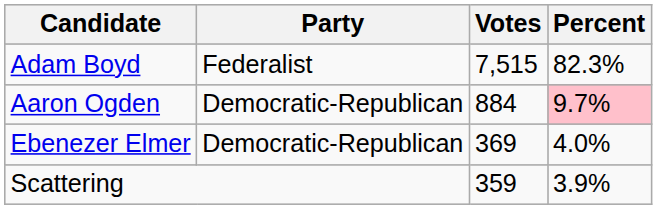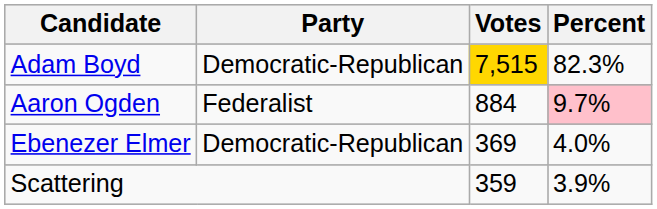Adam Boyd | Party: Federalist -> Democratic-Republican
Adam Boyd | Votes: no background -> gold background
Aaron Ogden | Party: Democratic-Republican -> Federalist
